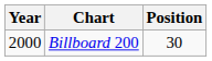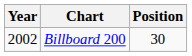Billboard 200 | Year: 2000 -> 2002
